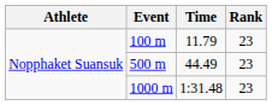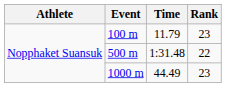500 m | Time: 44.49 -> 1:31.48
500 m | Rank: 23 -> 22
1000 m | Time: 1:31.48 -> 44.49
